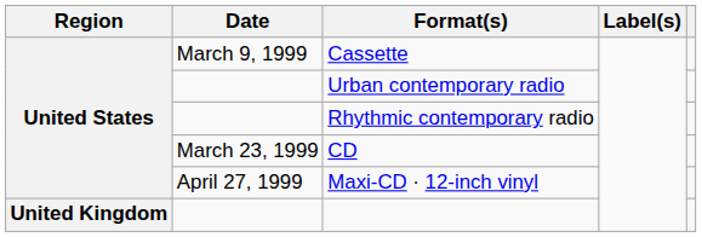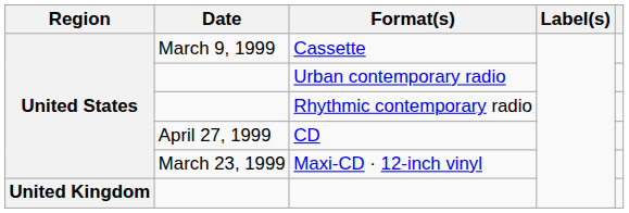CD | Date: March 23, 1999 -> April 27, 1999
Maxi-CD · 12-inch vinyl | Date: April 27, 1999 -> March 23, 1999
